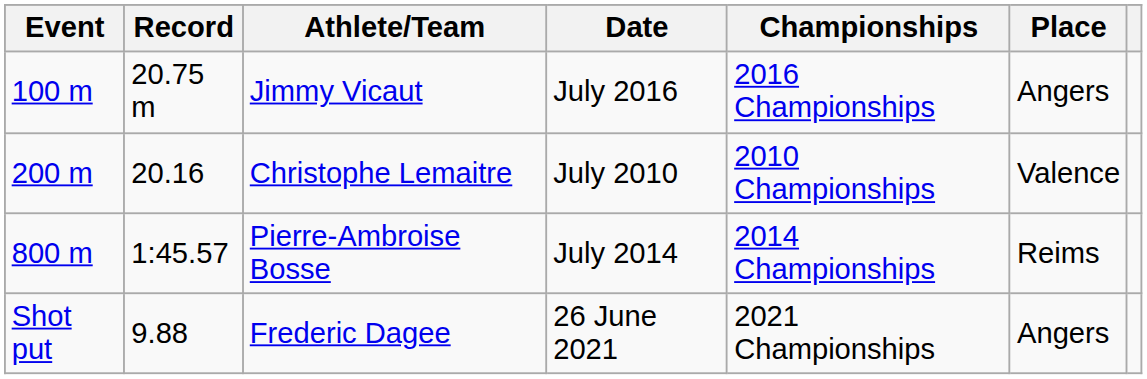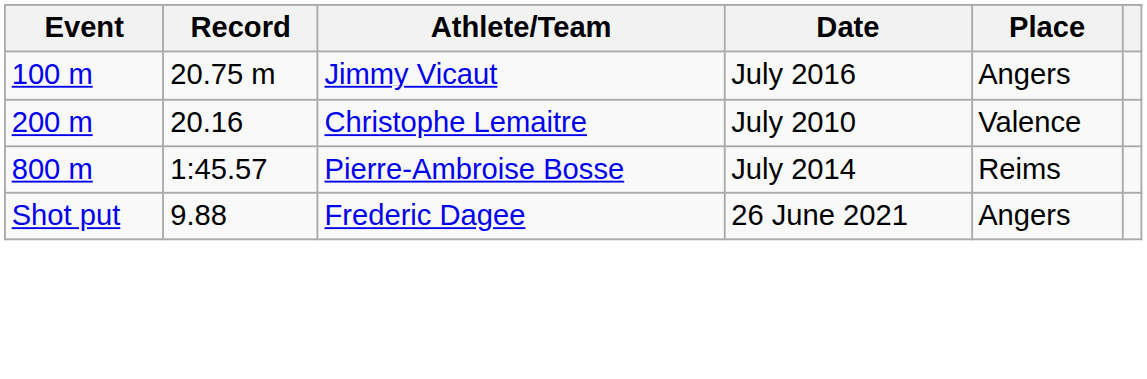- column: Championships | 2016 Championships | 2010 Championships | 2014 Championships | 2021 Championships
